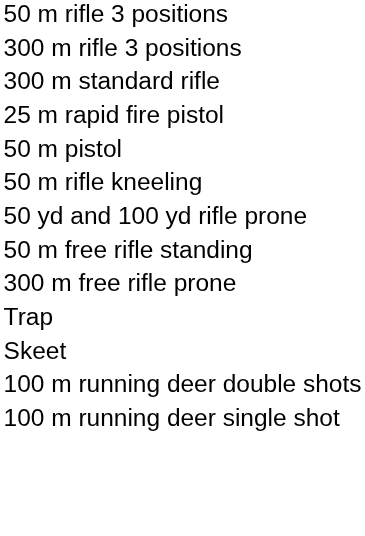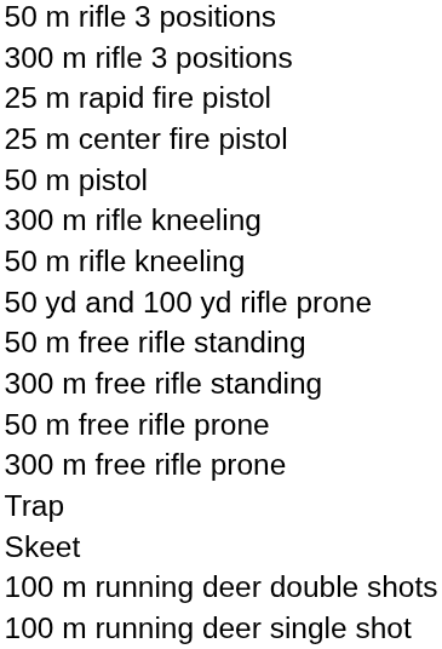- row: 300 m standard rifle
+ row: 25 m center fire pistol
+ row: 300 m rifle kneeling
+ row: 300 m free rifle standing
+ row: 50 m free rifle prone
